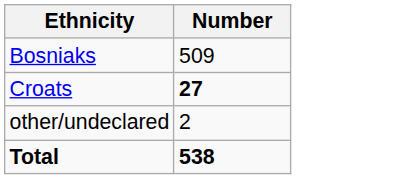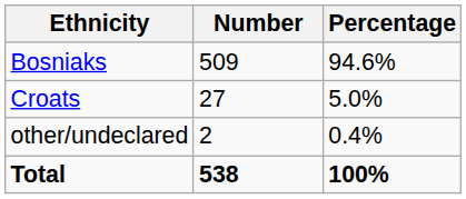+ column: Percentage | 94.6% | 5.0% | 0.4% | 100%
Croats | Number: bold -> normal
